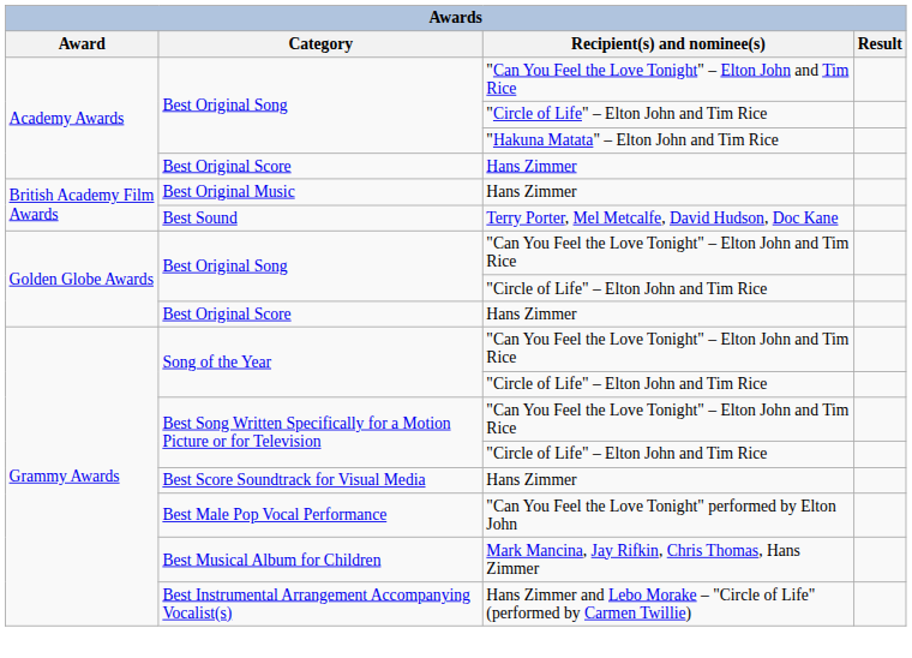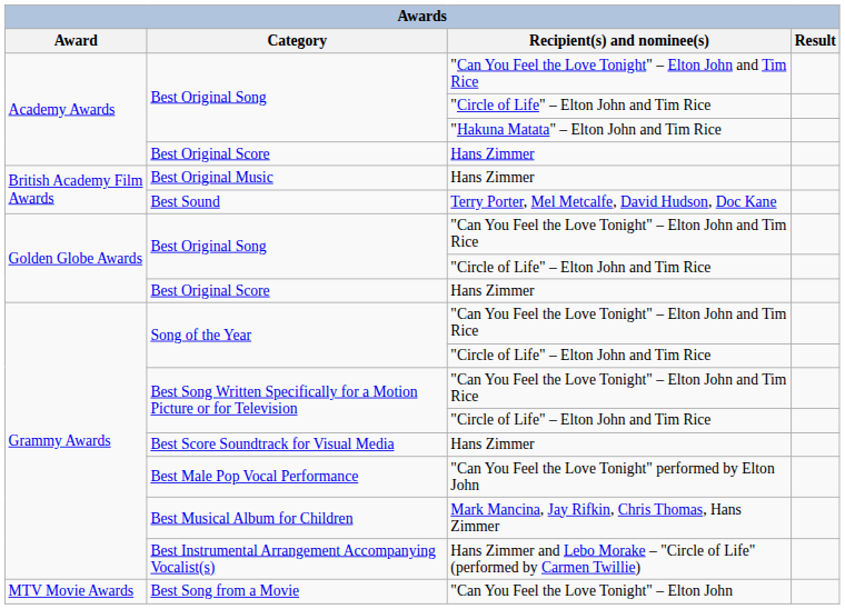+ row: MTV Movie Awards | Best Song from a Movie | "Can You Feel the Love Tonight" – Elton John
